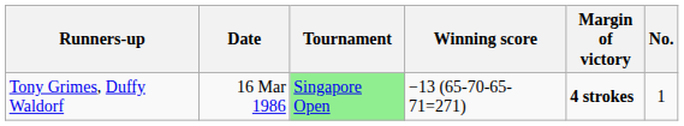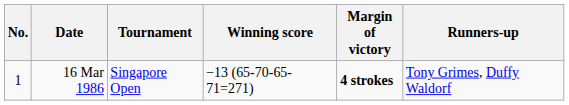columns swapped: No. <-> Runners-up
16 Mar 1986 | Tournament: lightgreen background -> no background
